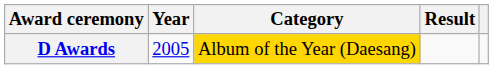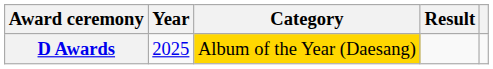D Awards | Year: 2005 -> 2025
